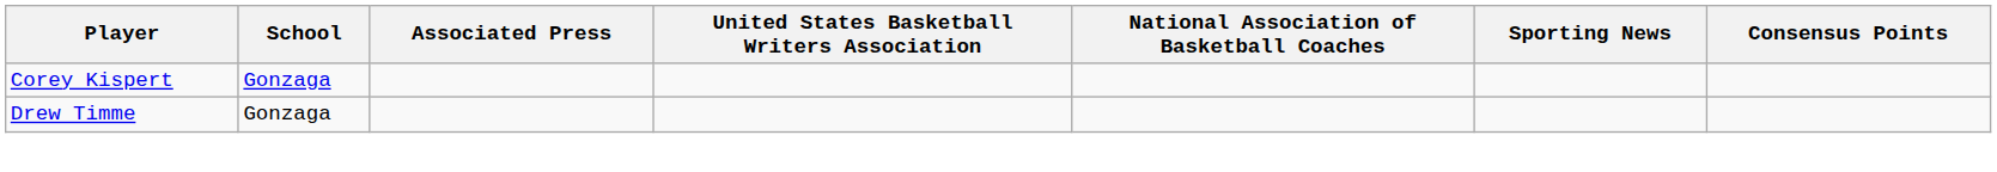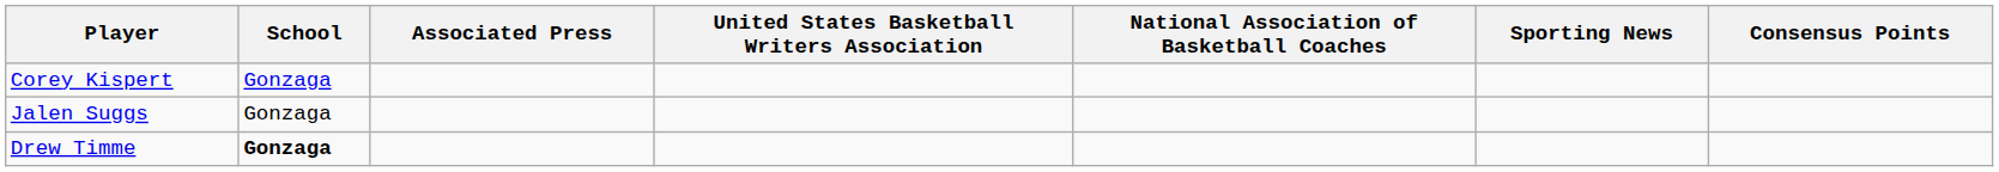+ row: Jalen Suggs | Gonzaga
Drew Timme | School: normal -> bold
